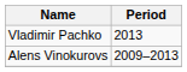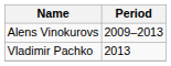rows swapped: Alens Vinokurovs <-> Vladimir Pachko
